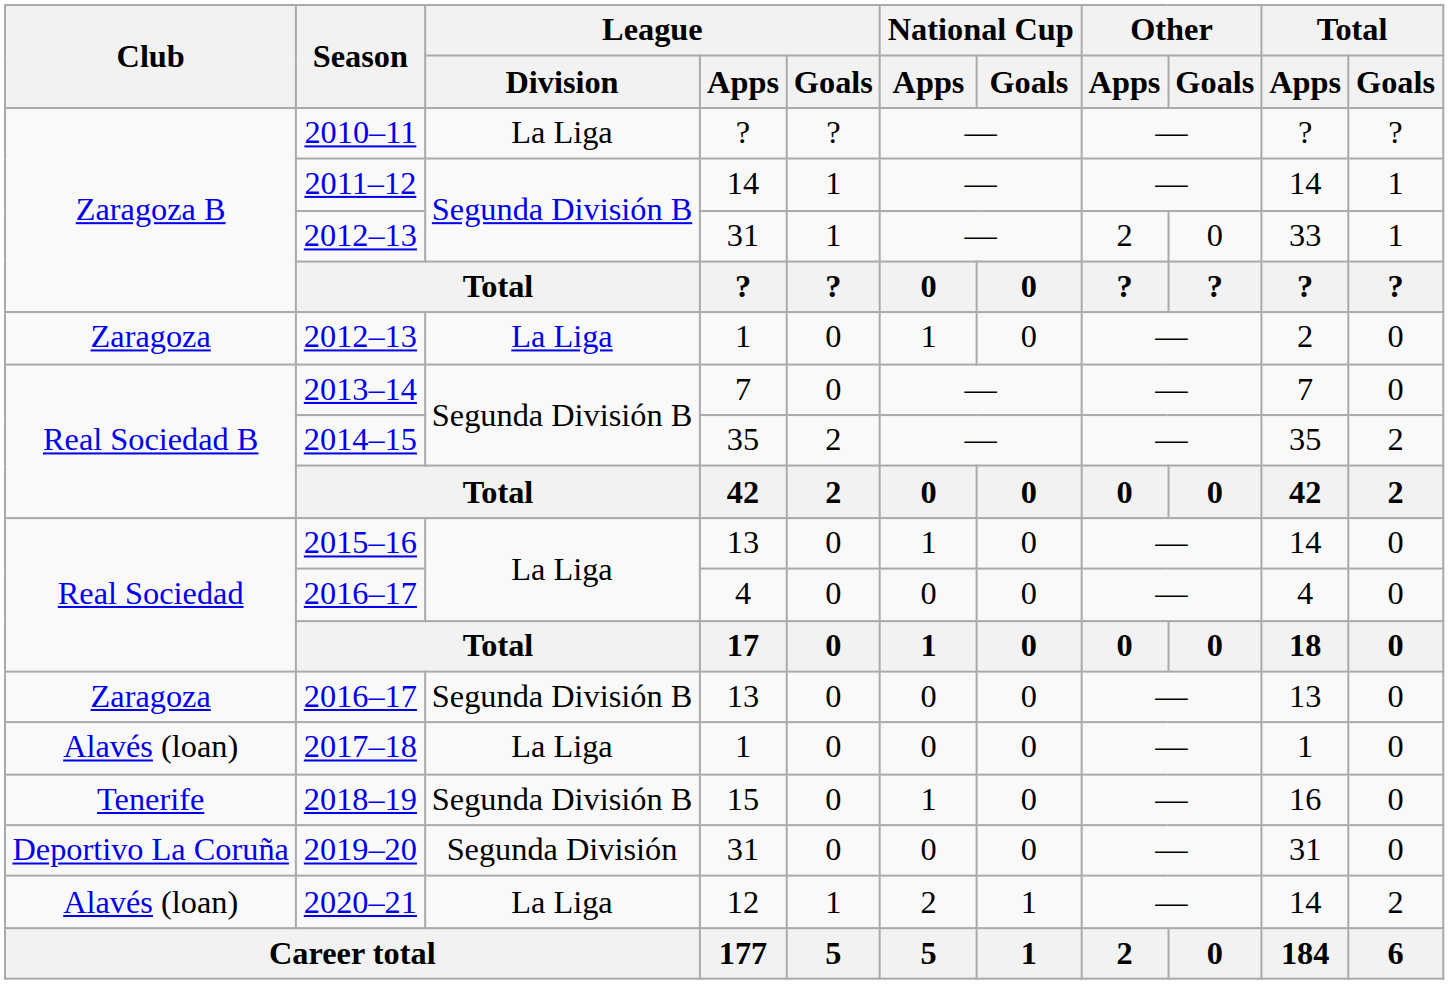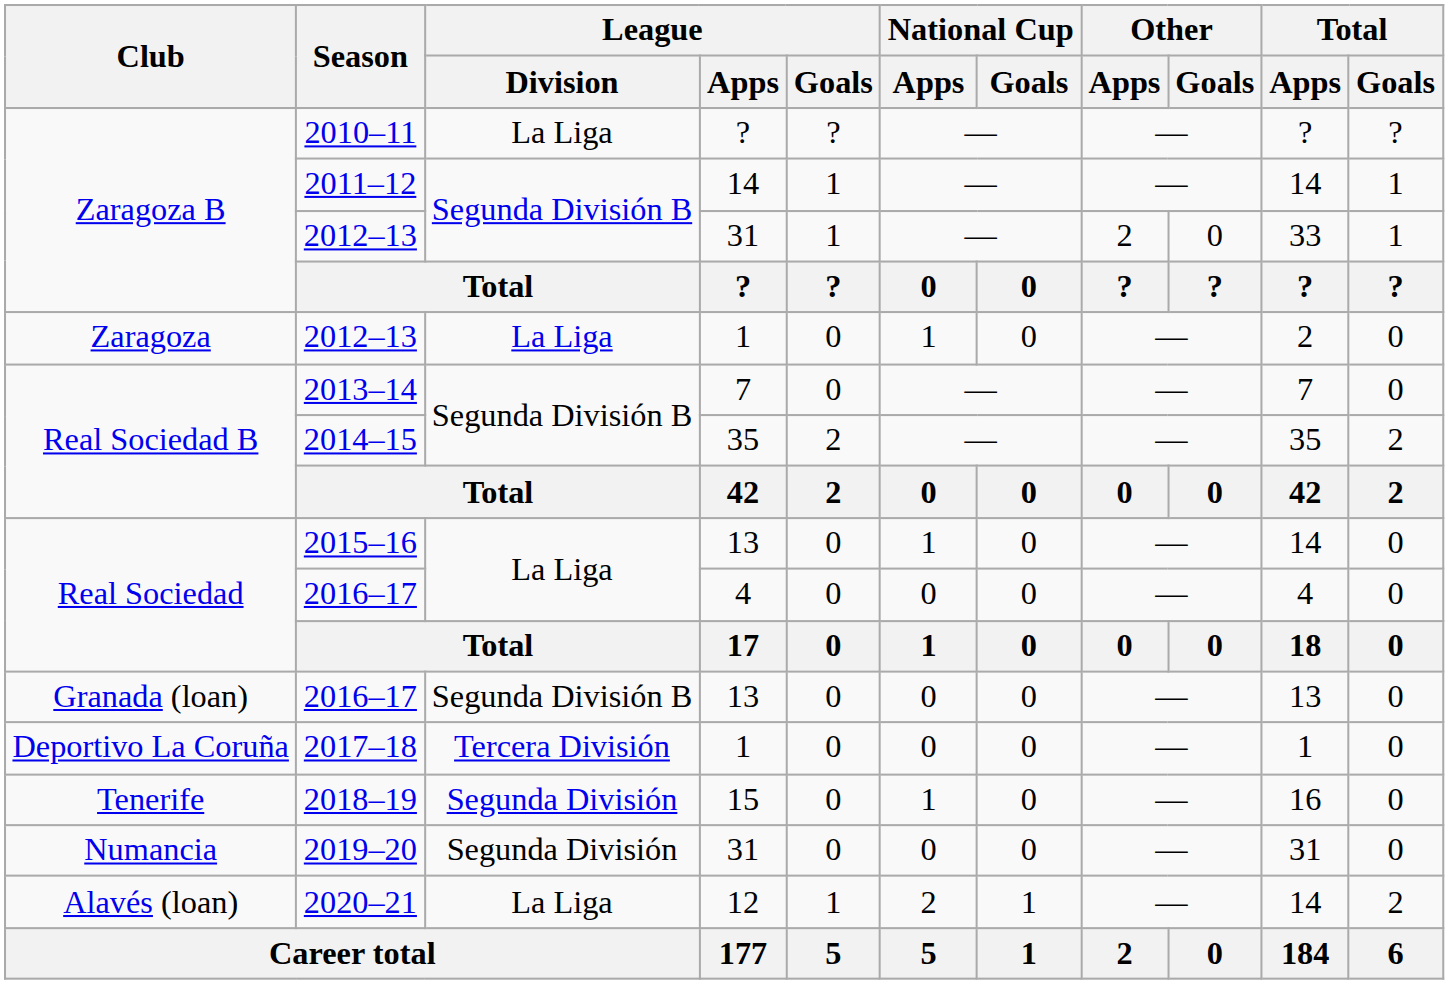2016–17 / 13 | Club: Zaragoza -> Granada (loan)
2017–18 | Club: Alavés (loan) -> Deportivo La Coruña
2017–18 | League / Division: La Liga -> Tercera División
2018–19 | League / Division: Segunda División B -> Segunda División
2019–20 | Club: Deportivo La Coruña -> Numancia
